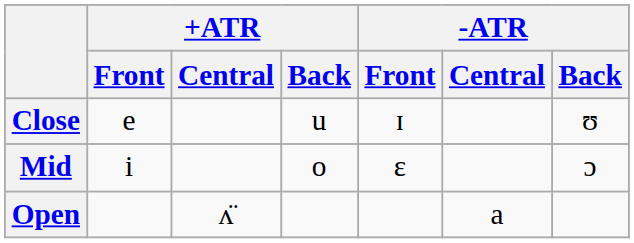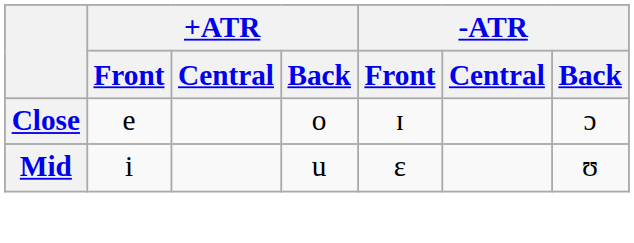Close | +ATR / Back: u -> o
Close | -ATR / Back: ʊ -> ɔ
Mid | +ATR / Back: o -> u
Mid | -ATR / Back: ɔ -> ʊ
- row: Open | ʌ̈ | a
